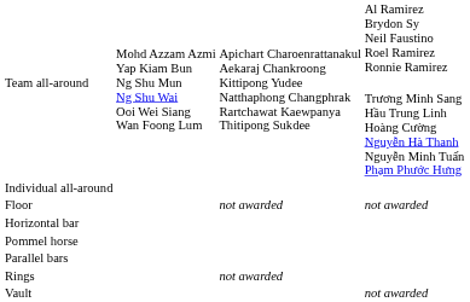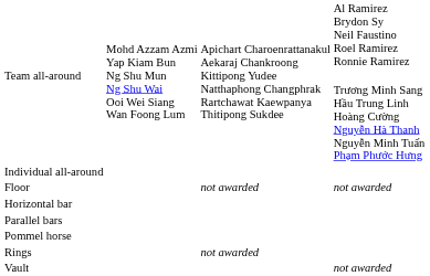rows swapped: Parallel bars <-> Pommel horse
